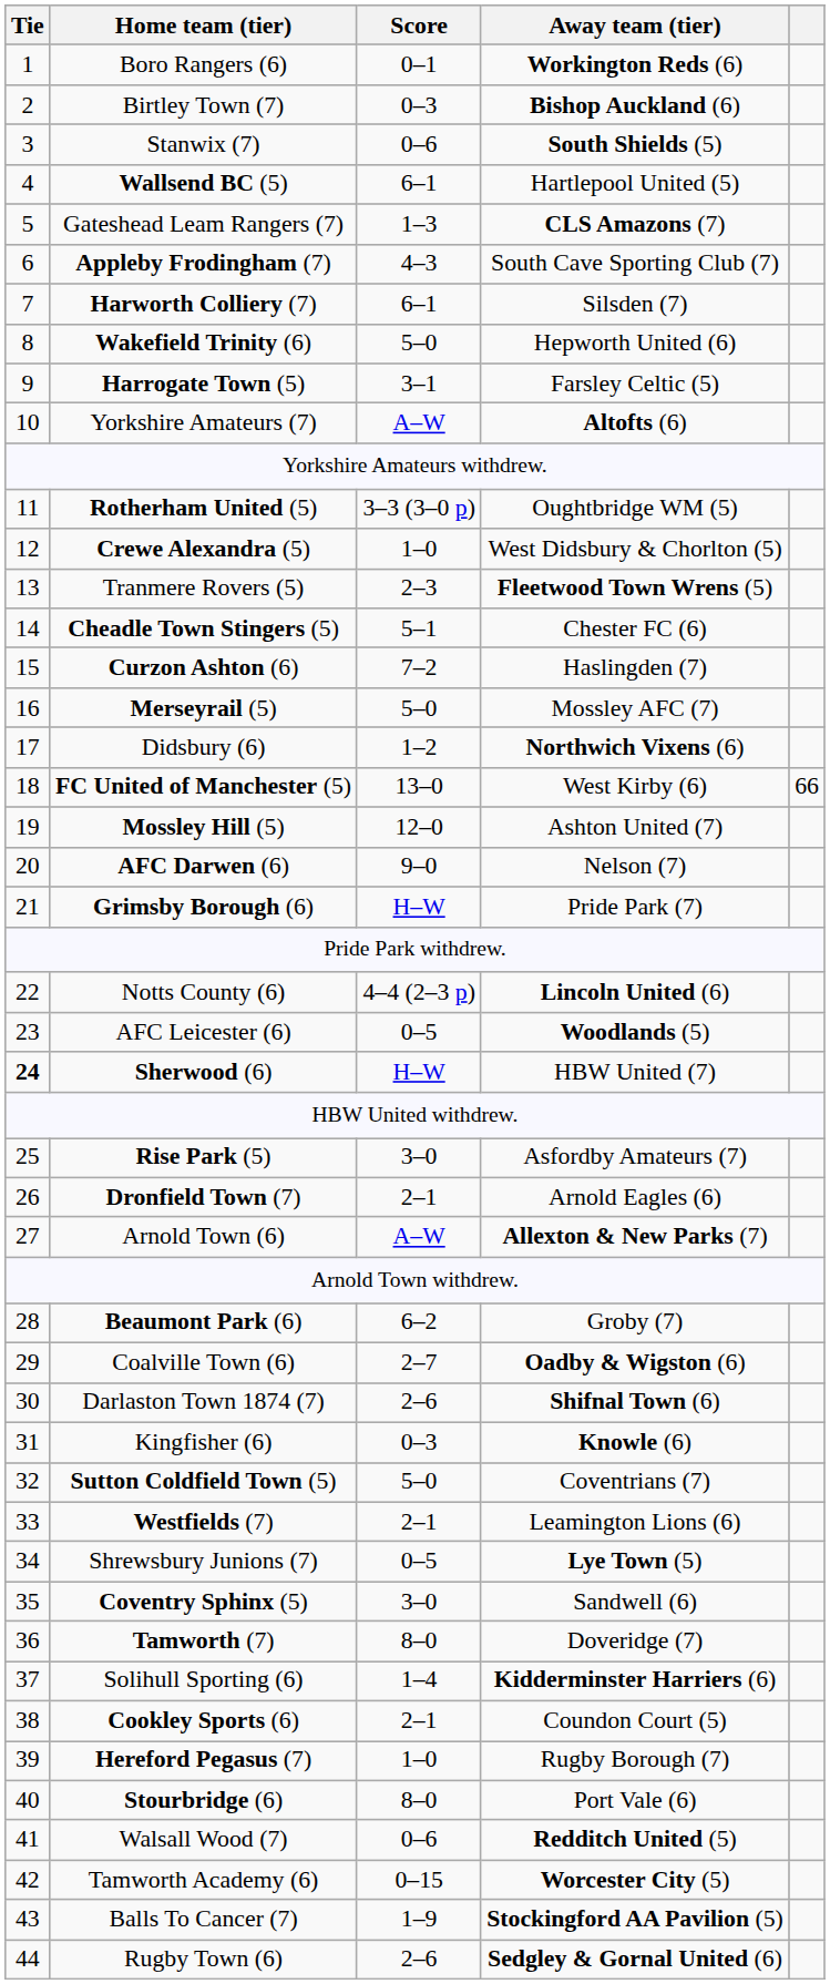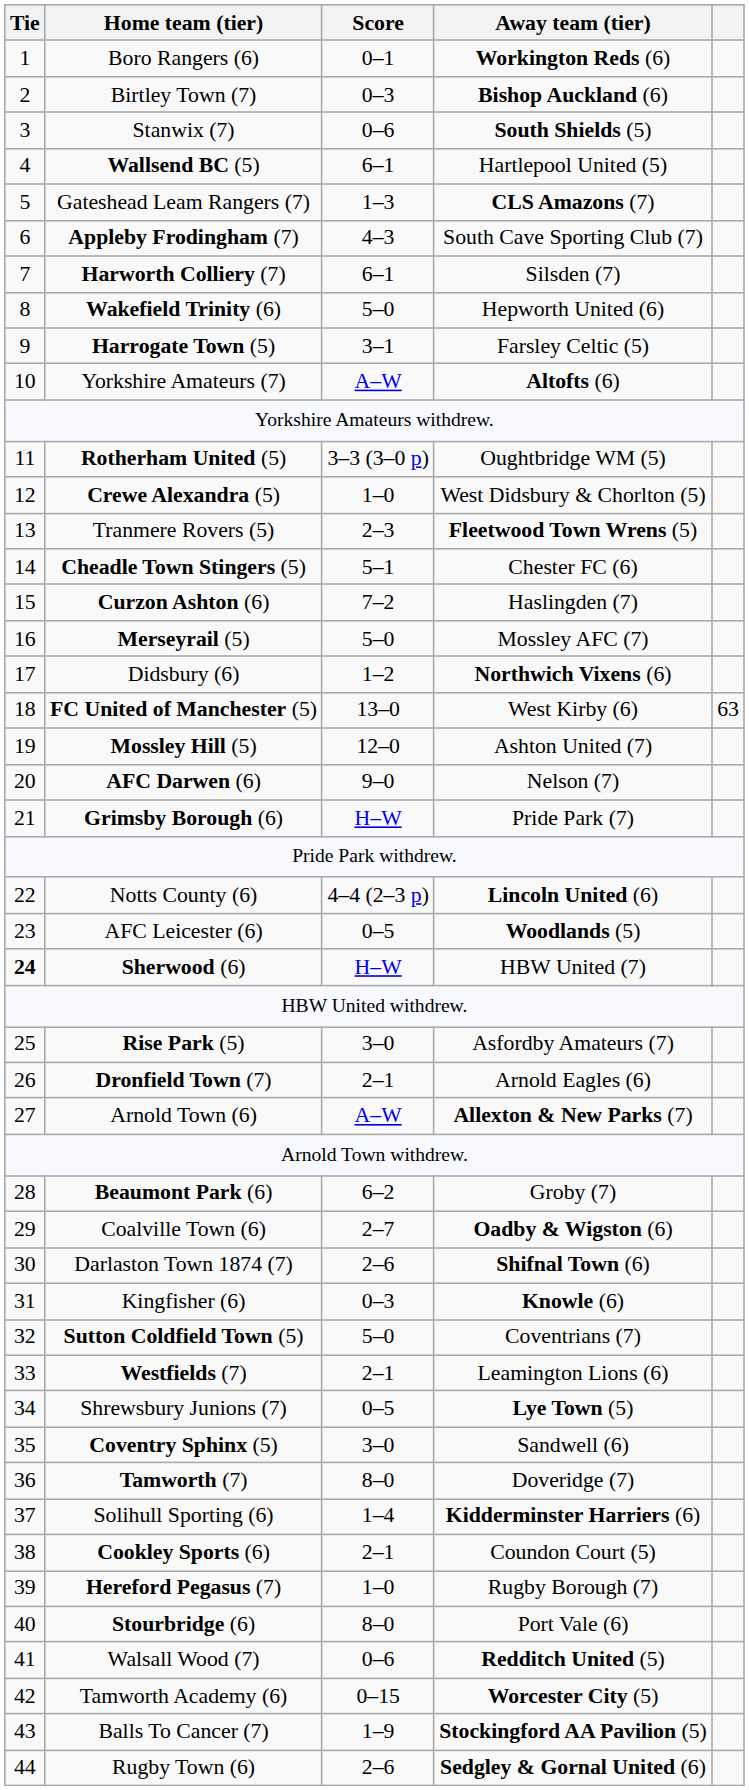FC United of Manchester (5) | column 5: 66 -> 63
